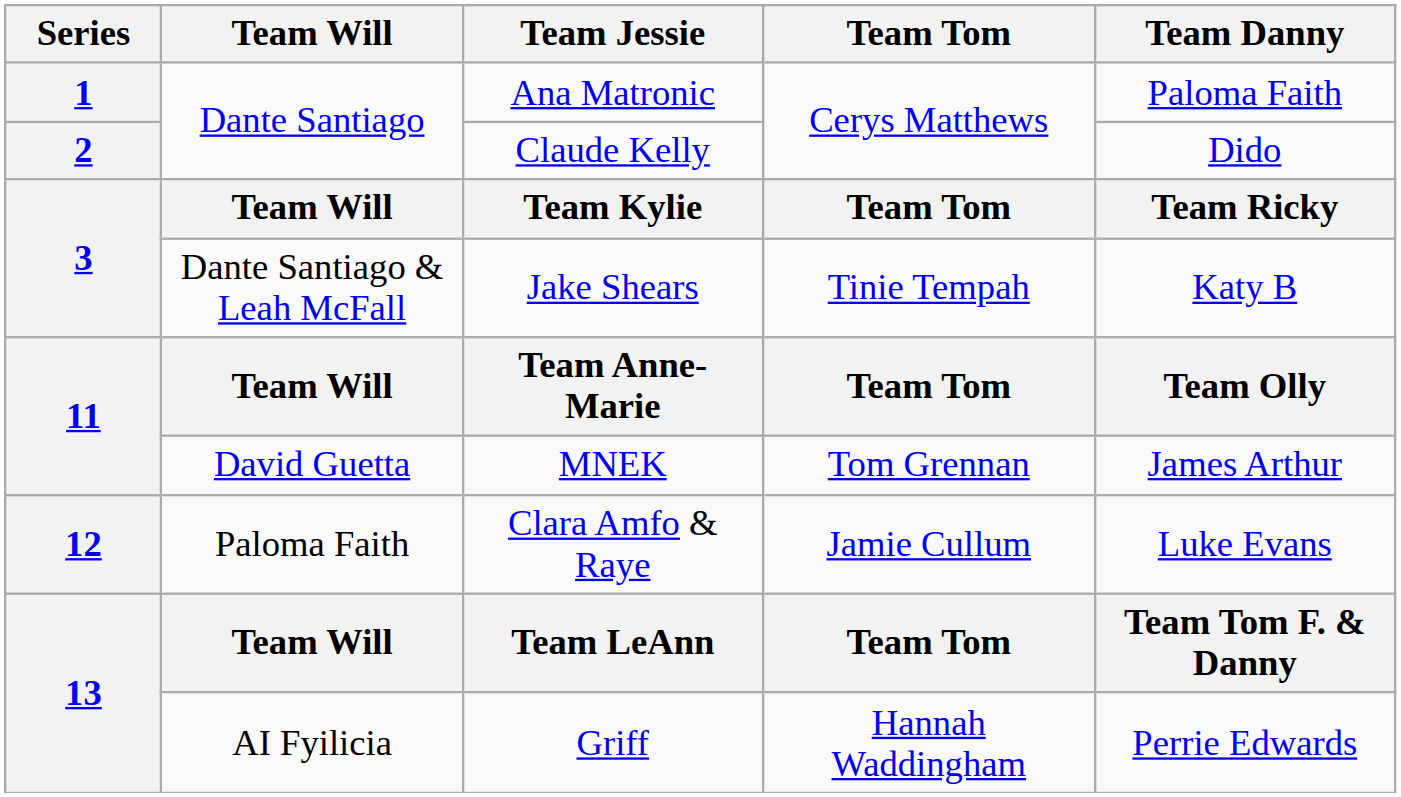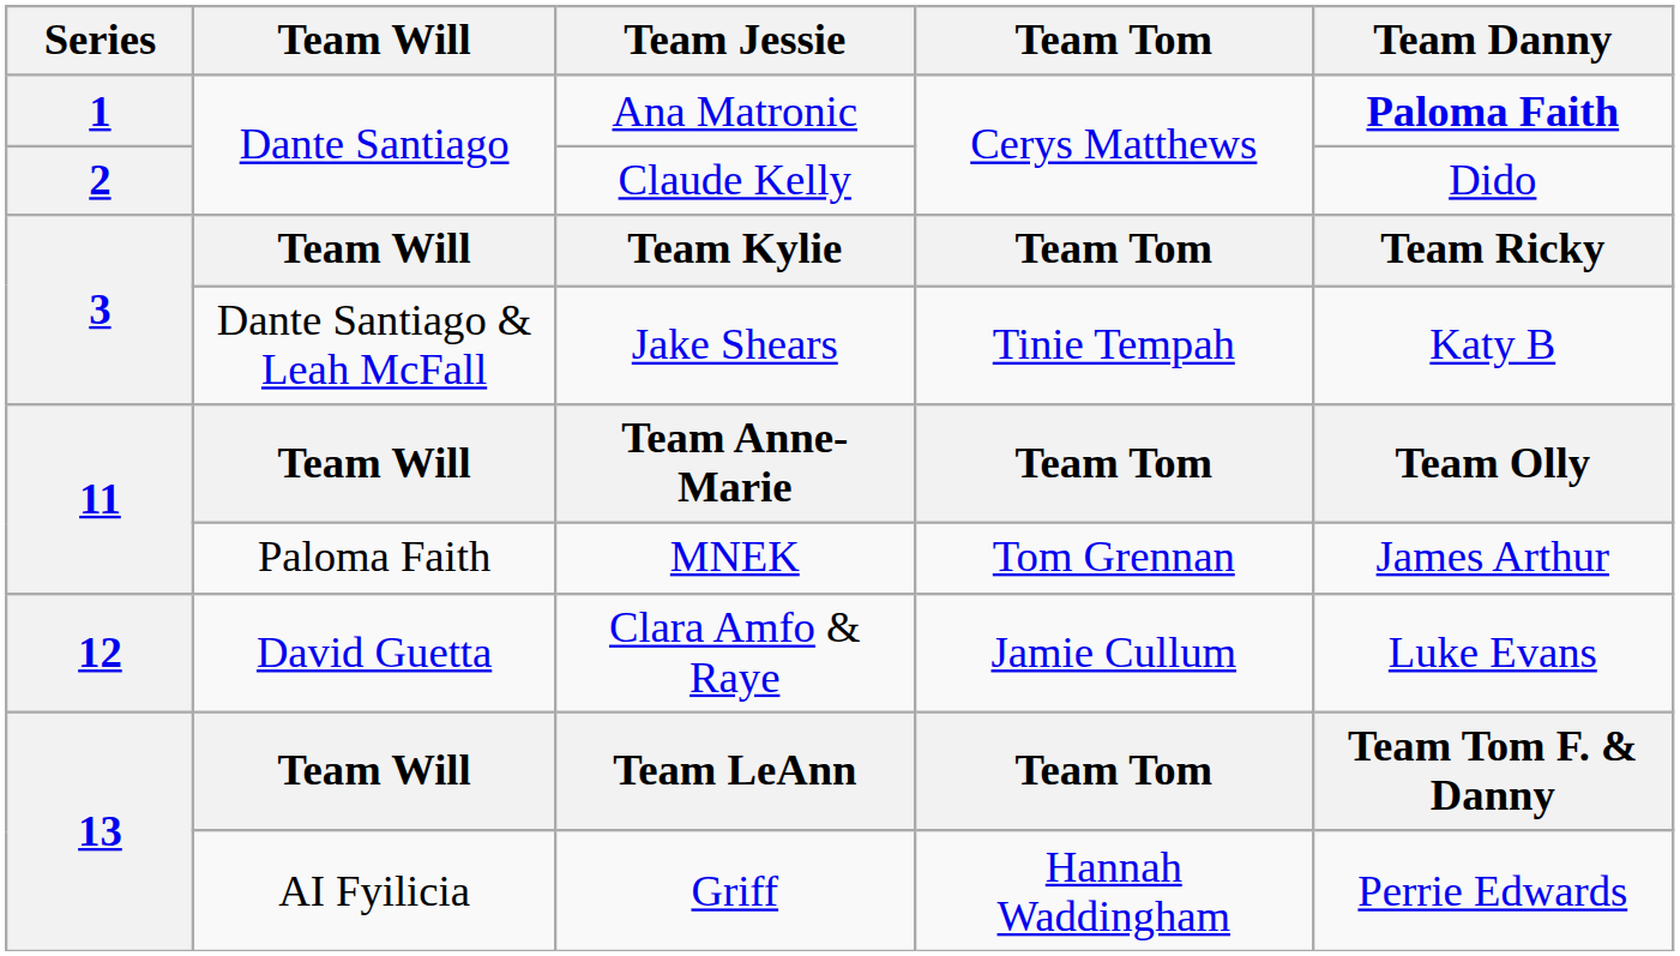1 | Team Danny: normal -> bold
11 / MNEK | Team Will: David Guetta -> Paloma Faith
12 | Team Will: Paloma Faith -> David Guetta
